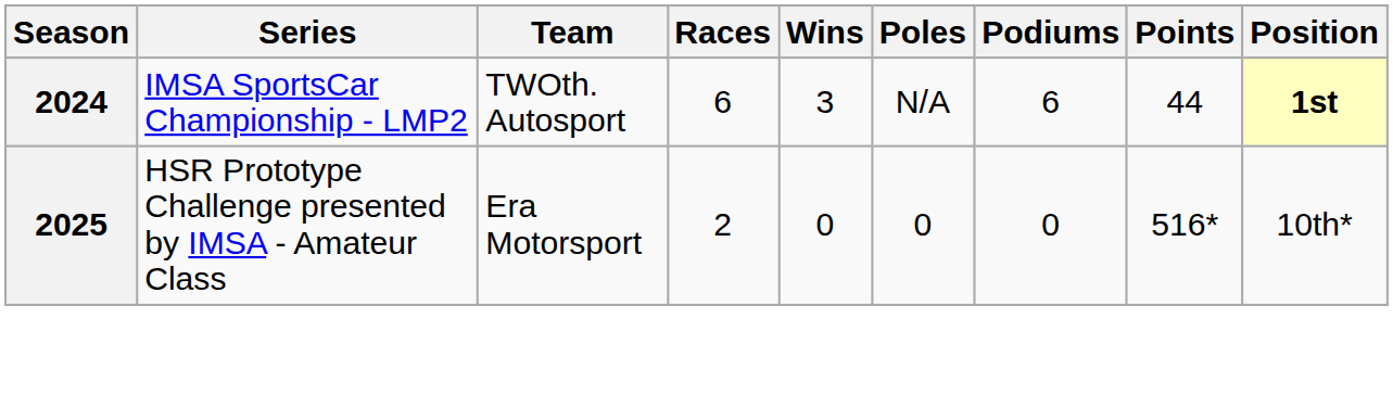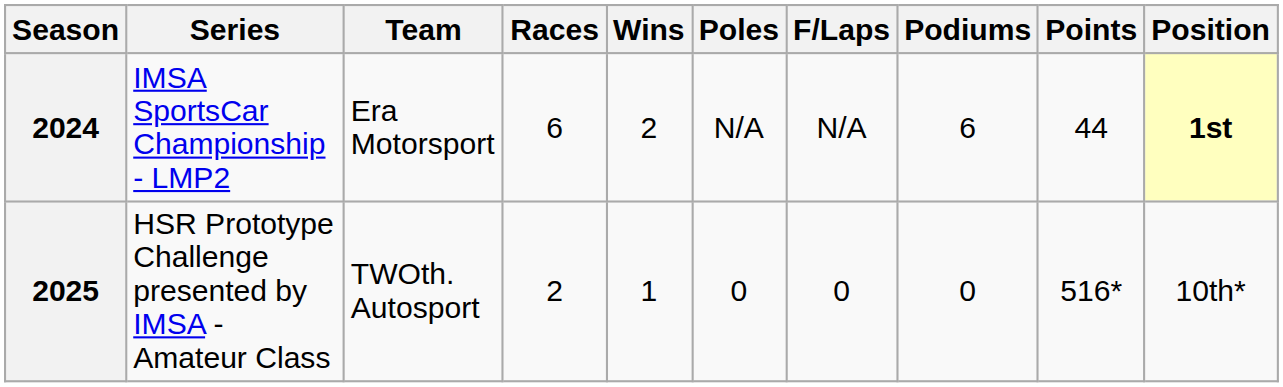+ column: F/Laps | N/A | 0
2024 | Team: TWOth. Autosport -> Era Motorsport
2024 | Wins: 3 -> 2
2025 | Team: Era Motorsport -> TWOth. Autosport
2025 | Wins: 0 -> 1
